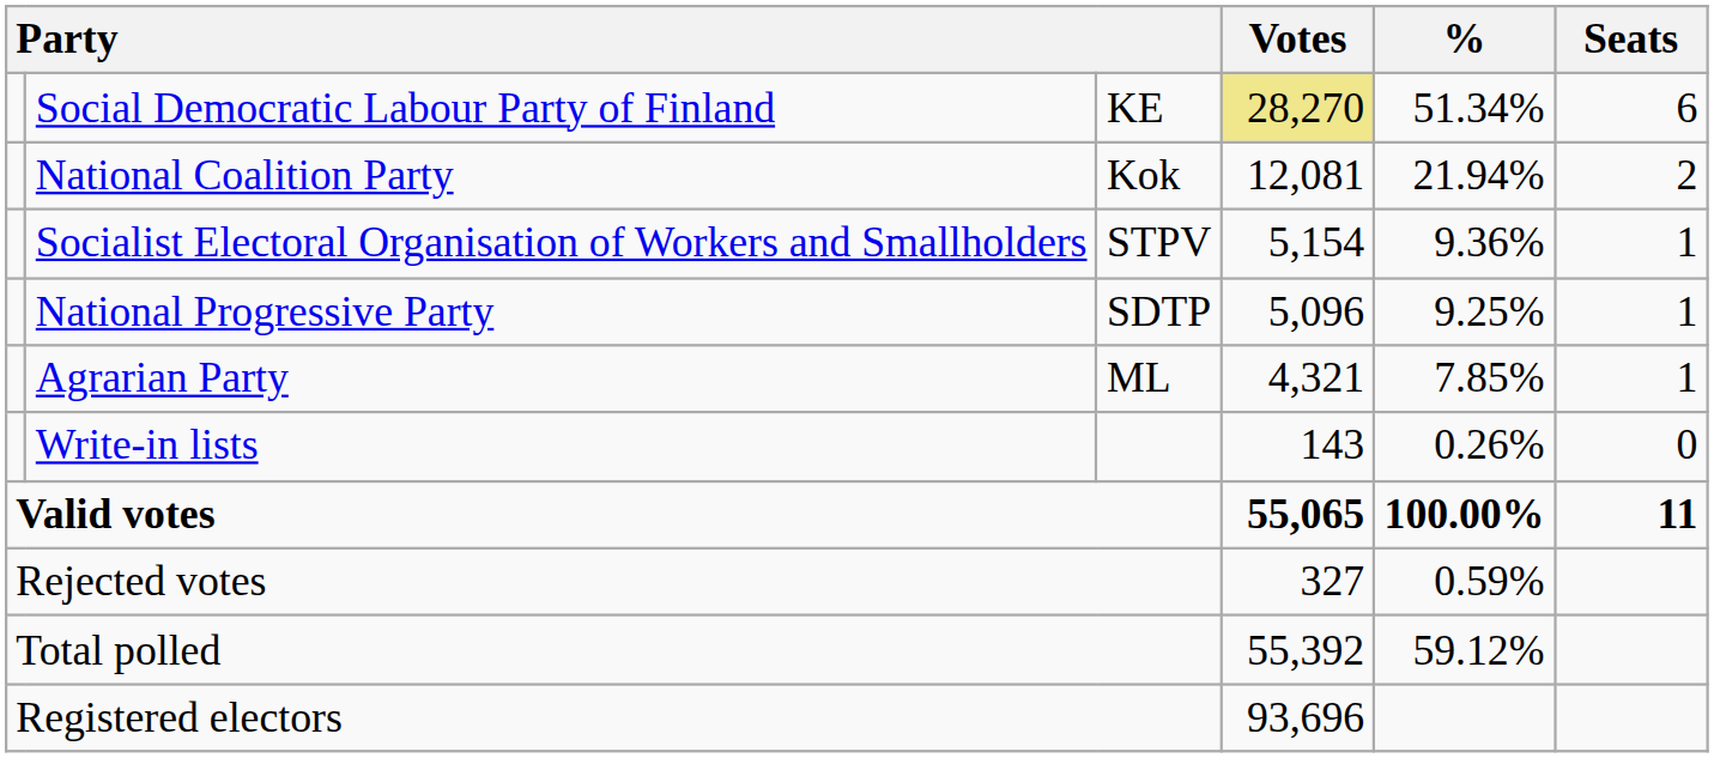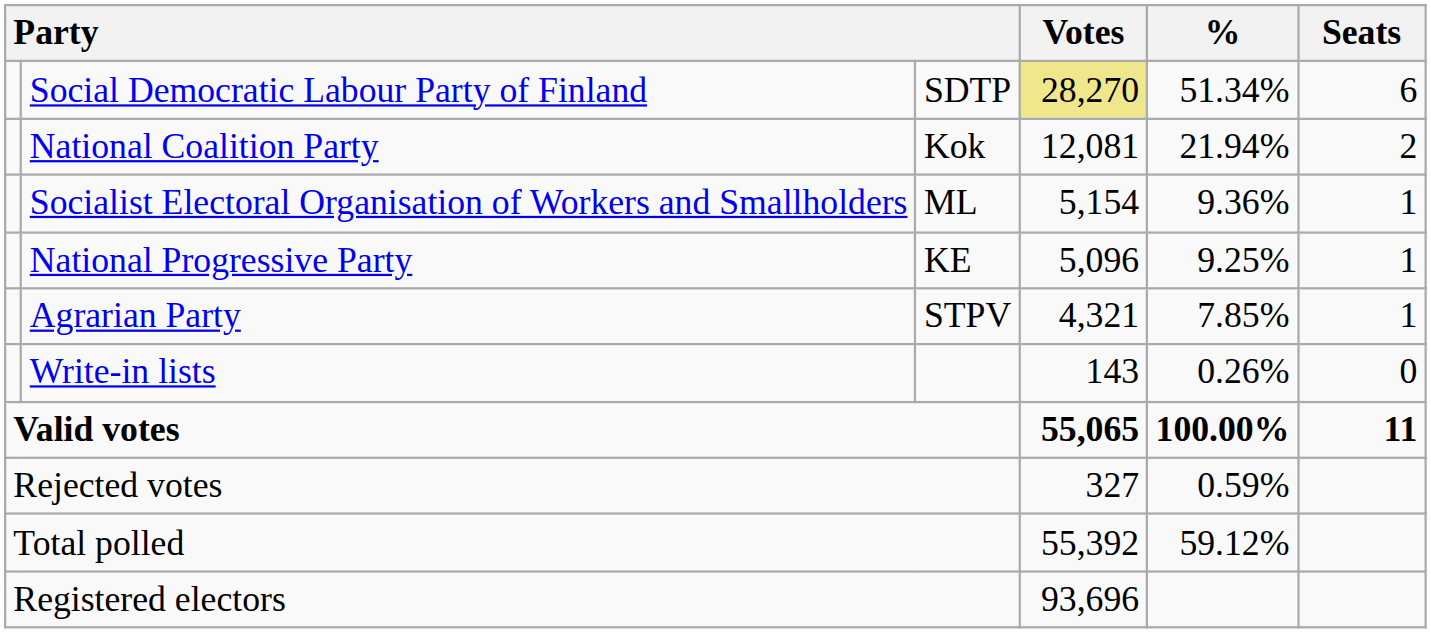Social Democratic Labour Party of Finland | column 3: KE -> SDTP
Socialist Electoral Organisation of Workers and Smallholders | column 3: STPV -> ML
National Progressive Party | column 3: SDTP -> KE
Agrarian Party | column 3: ML -> STPV
